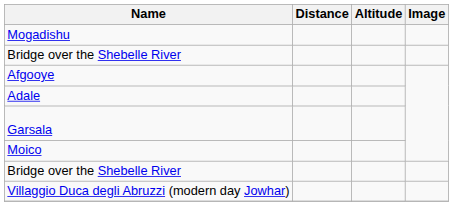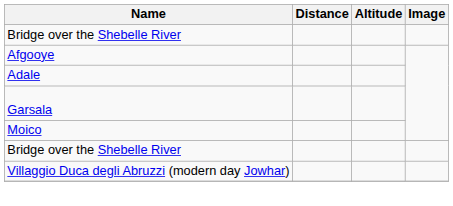- row: Mogadishu
